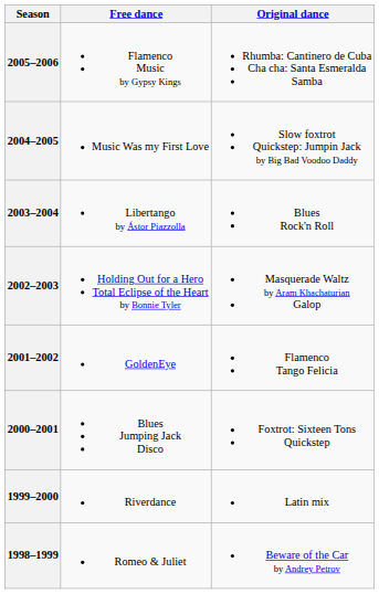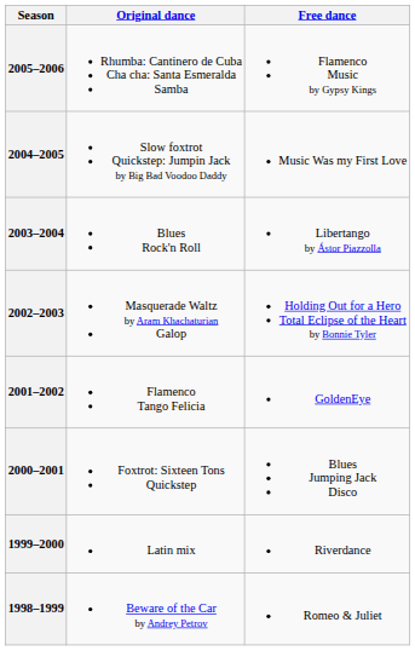columns swapped: Original dance <-> Free dance
